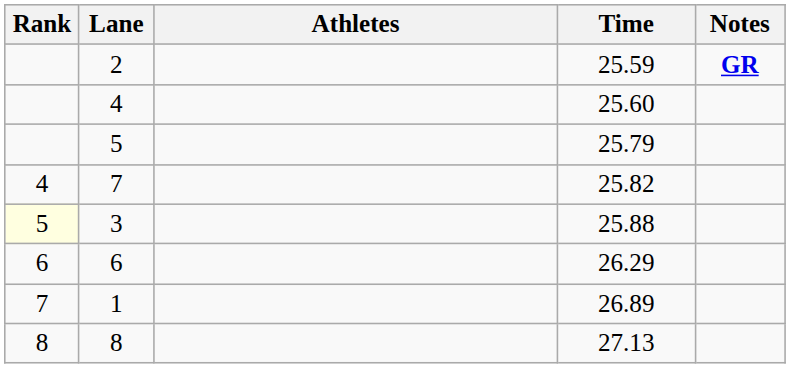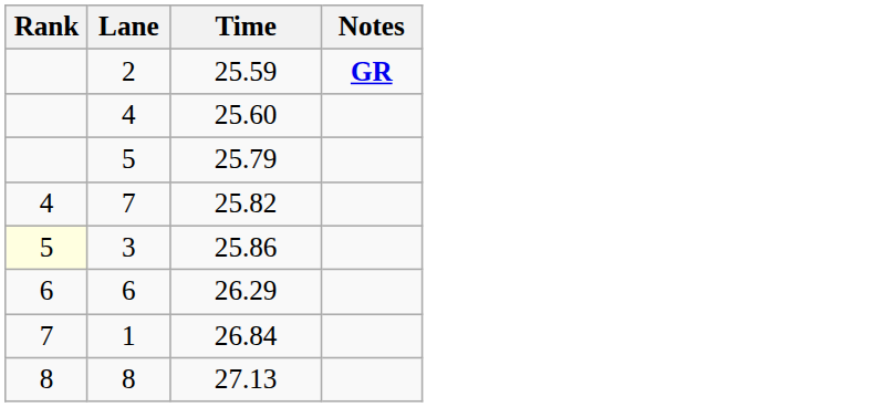- column: Athletes
3 | Time: 25.88 -> 25.86
1 | Time: 26.89 -> 26.84
